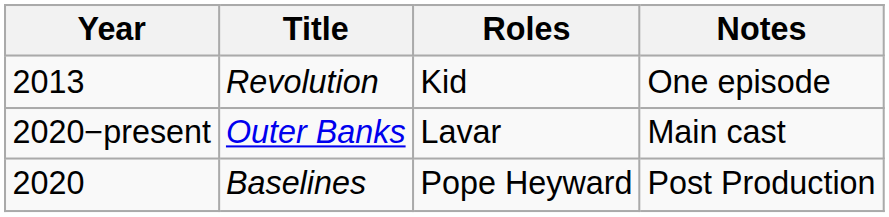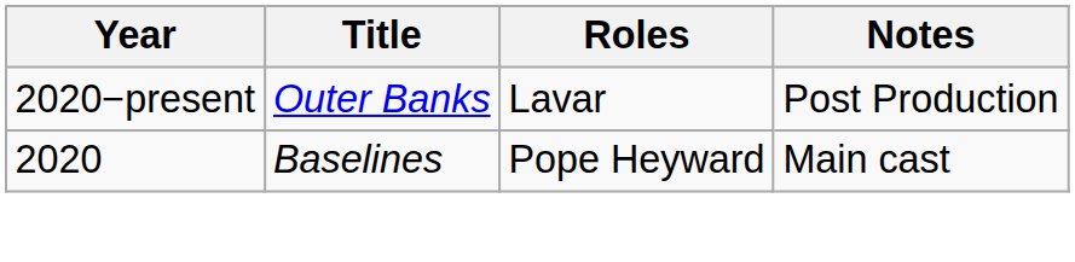- row: 2013 | Revolution | Kid | One episode
Outer Banks | Notes: Main cast -> Post Production
Baselines | Notes: Post Production -> Main cast
